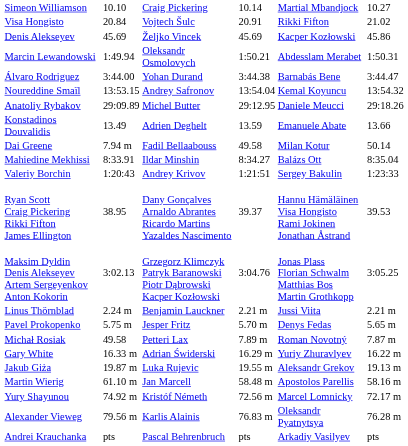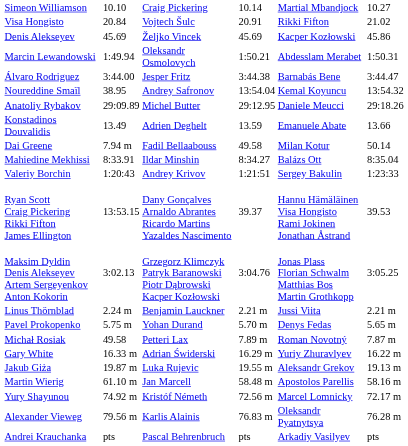Álvaro Rodriguez | column 4: Yohan Durand -> Jesper Fritz
Noureddine Smaïl | column 3: 13:53.15 -> 38.95
Ryan Scott Craig Pickering Rikki Fifton James Ellington | column 3: 38.95 -> 13:53.15
Pavel Prokopenko | column 4: Jesper Fritz -> Yohan Durand
